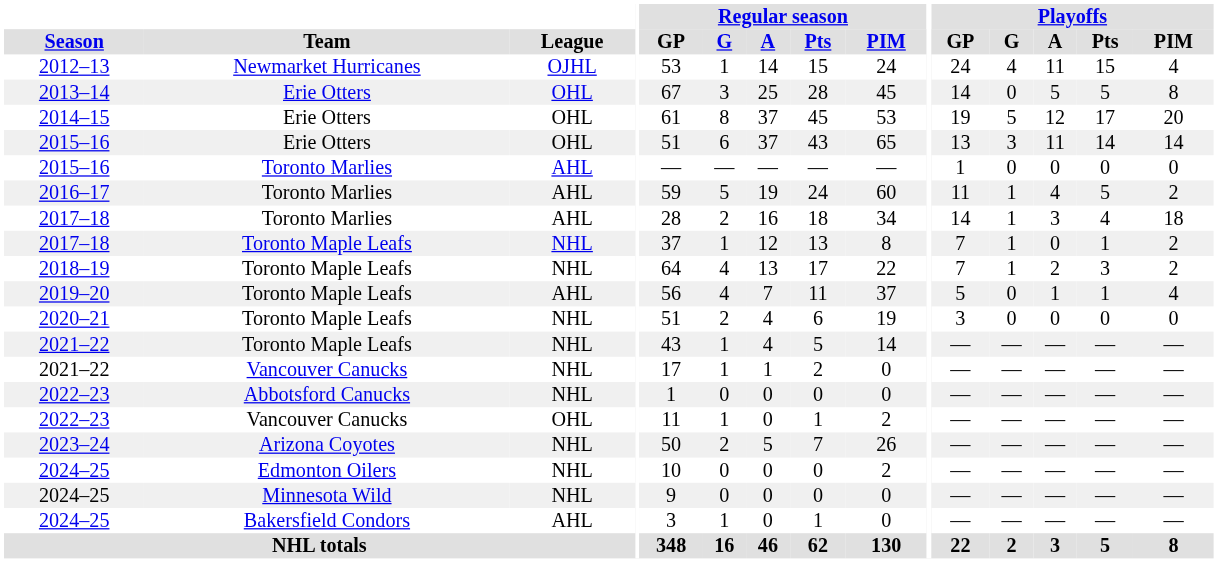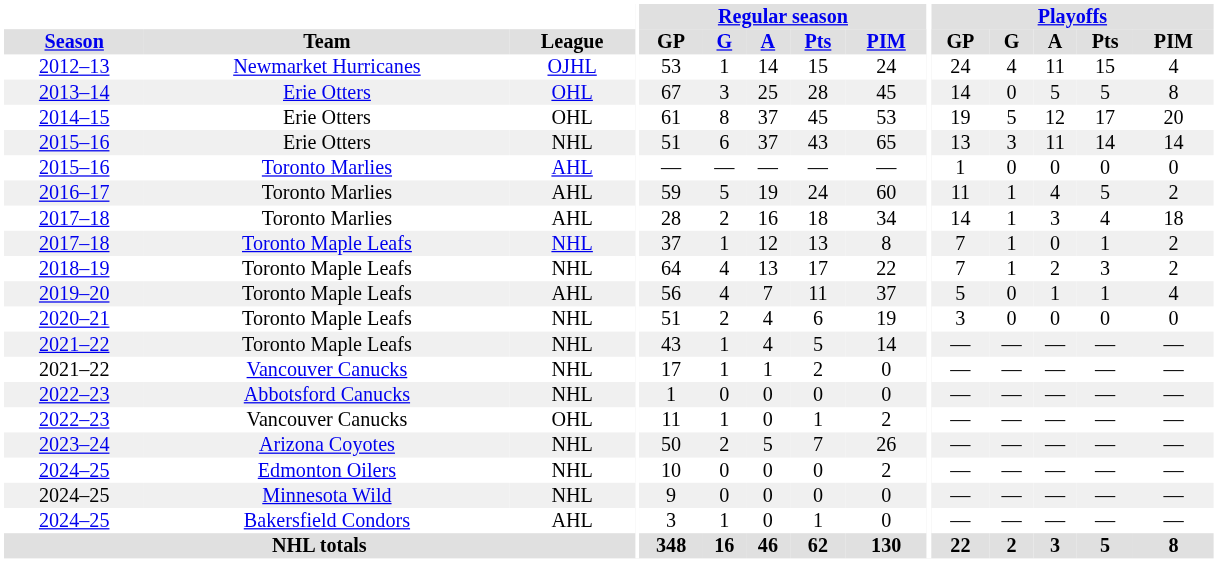2015–16 / Erie Otters | League: OHL -> NHL
